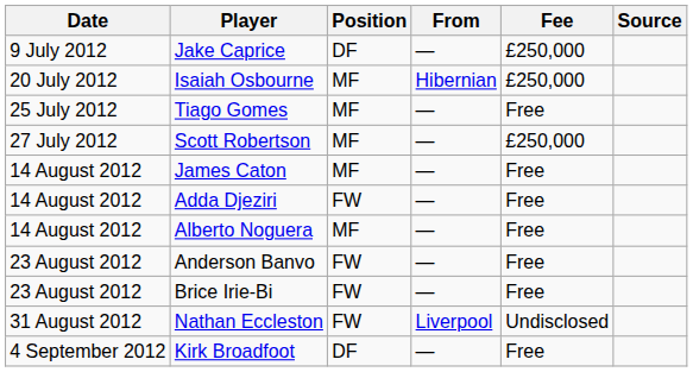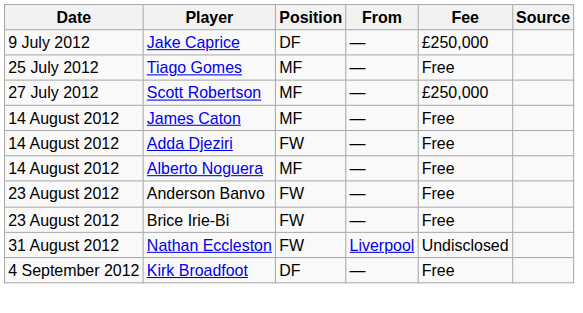- row: 20 July 2012 | Isaiah Osbourne | MF | Hibernian | £250,000
